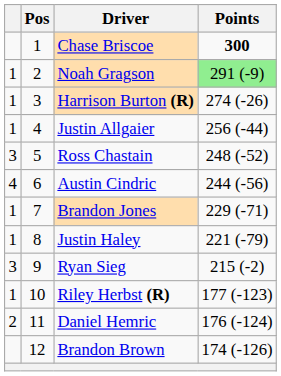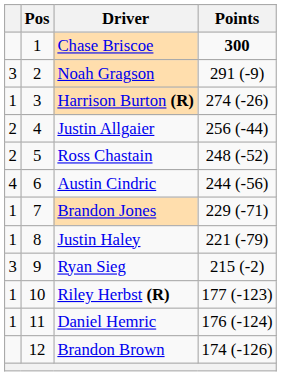Noah Gragson | column 1: 1 -> 3
Noah Gragson | Points: lightgreen background -> no background
Justin Allgaier | column 1: 1 -> 2
Ross Chastain | column 1: 3 -> 2
Daniel Hemric | column 1: 2 -> 1
